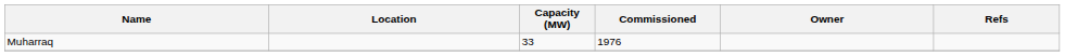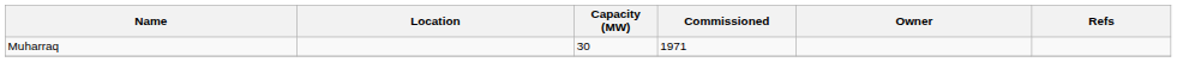Muharraq | Capacity (MW): 33 -> 30
Muharraq | Commissioned: 1976 -> 1971
